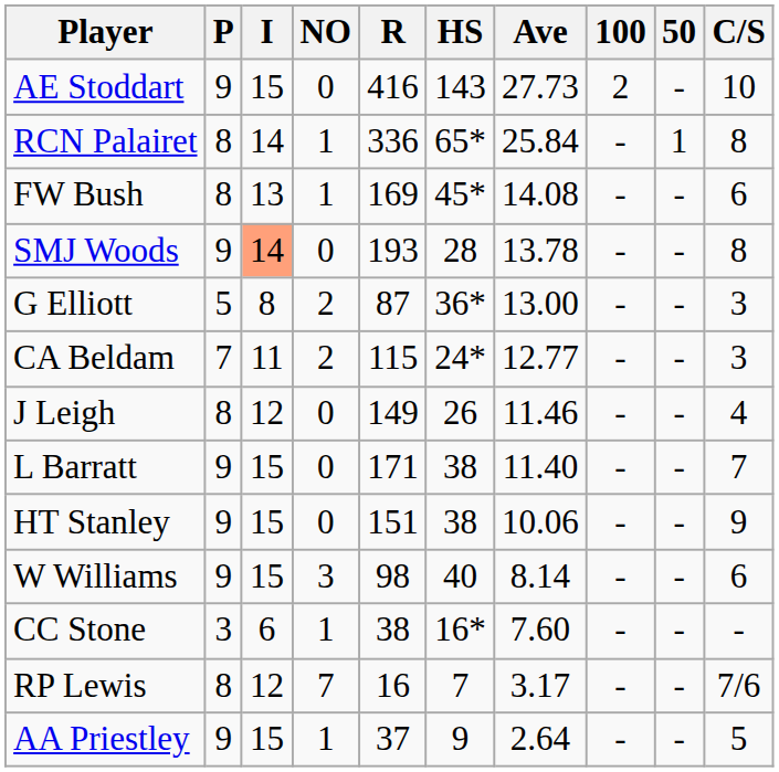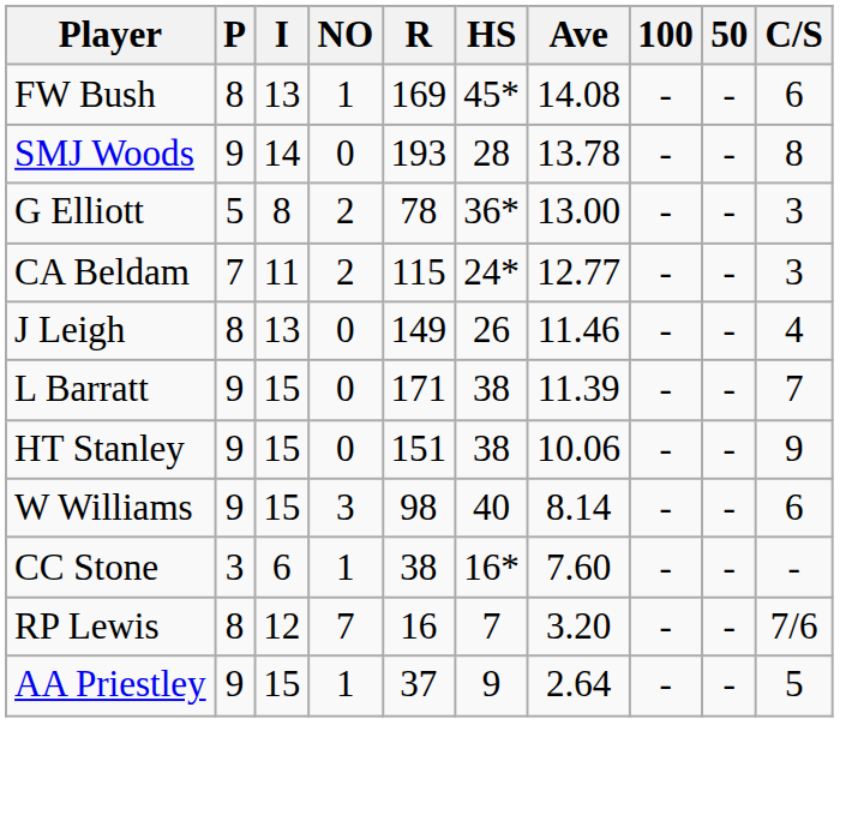- row: AE Stoddart | 9 | 15 | 0 | 416 | 143 | 27.73 | 2 | - | 10
- row: RCN Palairet | 8 | 14 | 1 | 336 | 65* | 25.84 | - | 1 | 8
SMJ Woods | I: lightsalmon background -> no background
G Elliott | R: 87 -> 78
J Leigh | I: 12 -> 13
L Barratt | Ave: 11.40 -> 11.39
RP Lewis | Ave: 3.17 -> 3.20
